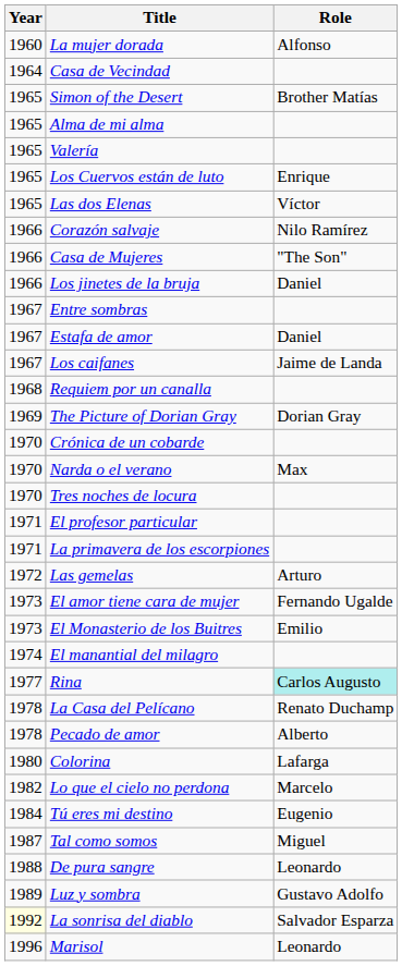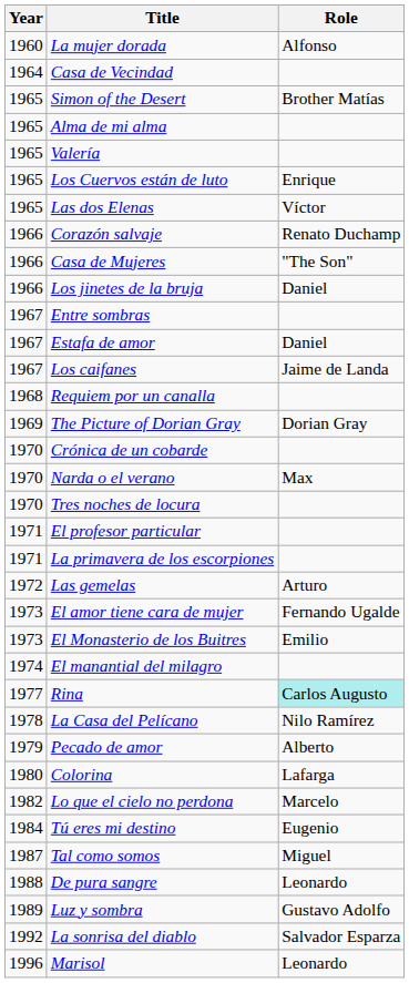Corazón salvaje | Role: Nilo Ramírez -> Renato Duchamp
La Casa del Pelícano | Role: Renato Duchamp -> Nilo Ramírez
Pecado de amor | Year: 1978 -> 1979
La sonrisa del diablo | Year: lightyellow background -> no background
